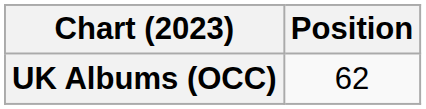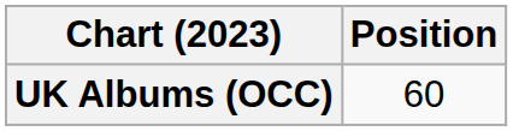UK Albums (OCC) | Position: 62 -> 60
